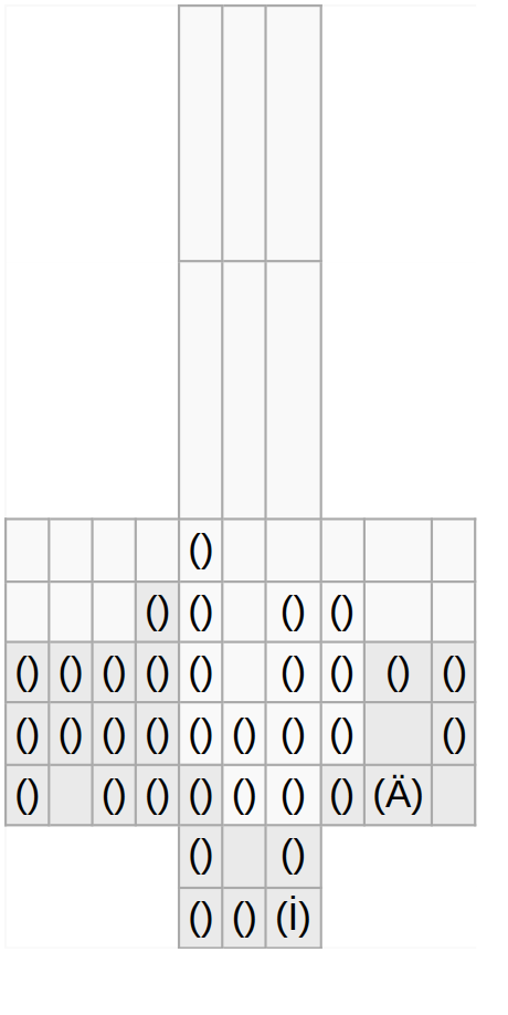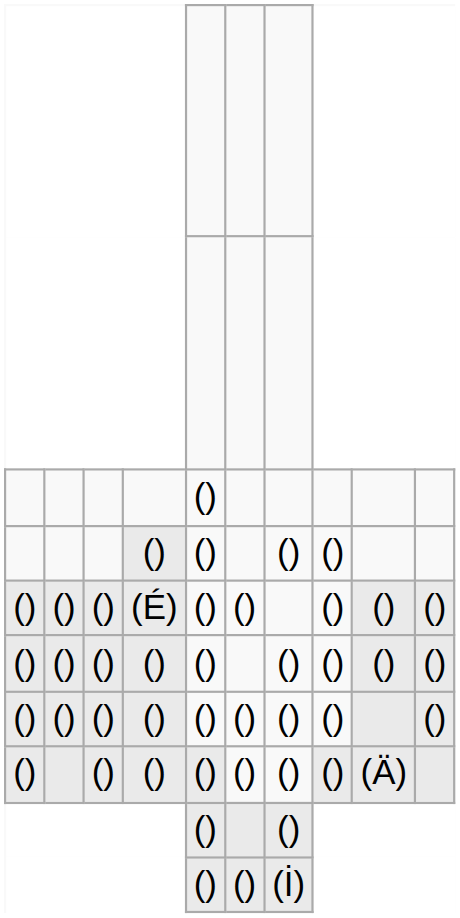+ row: () | () | () | (É) | () | () | () | () | ()
